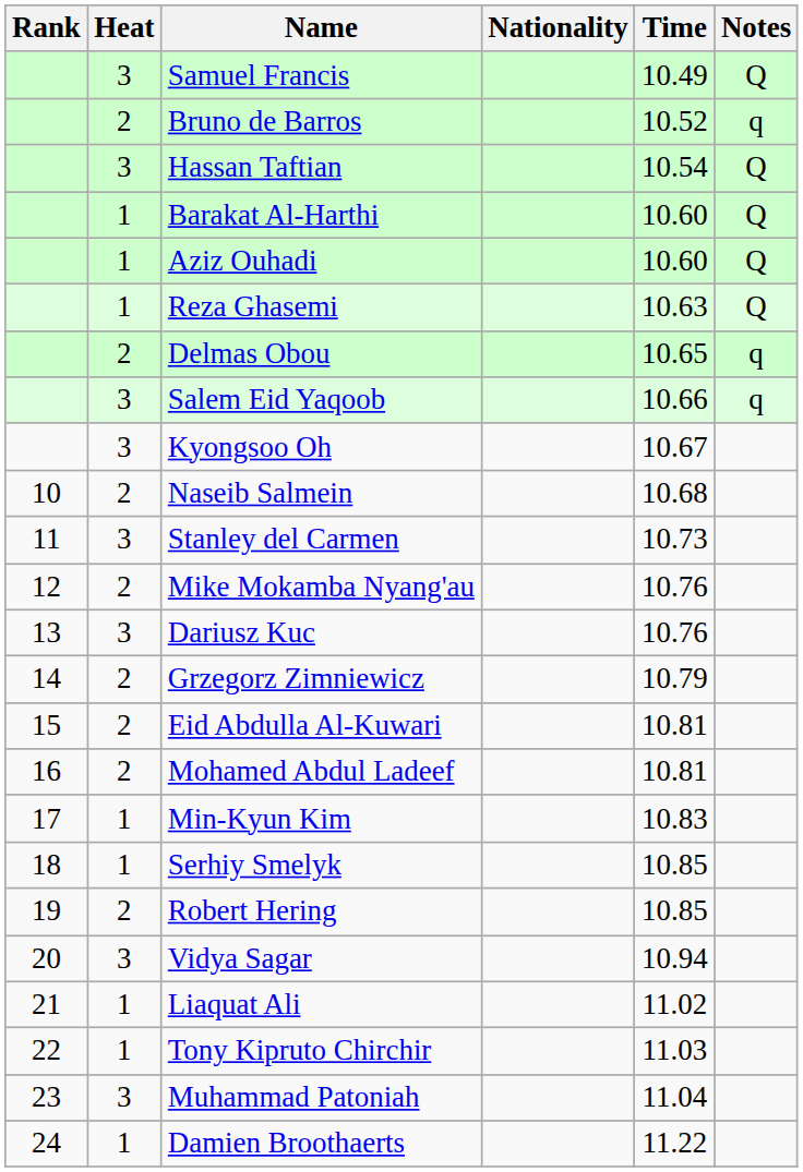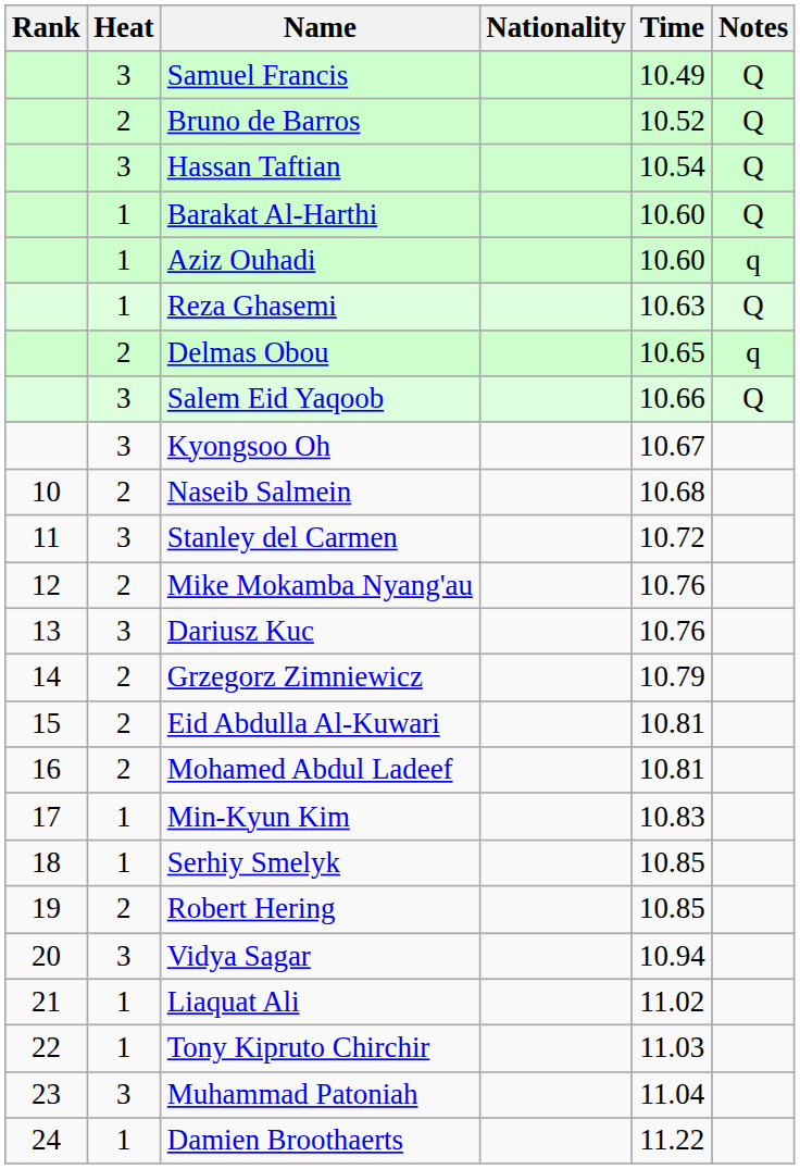Bruno de Barros | Notes: q -> Q
Aziz Ouhadi | Notes: Q -> q
Salem Eid Yaqoob | Notes: q -> Q
Stanley del Carmen | Time: 10.73 -> 10.72
